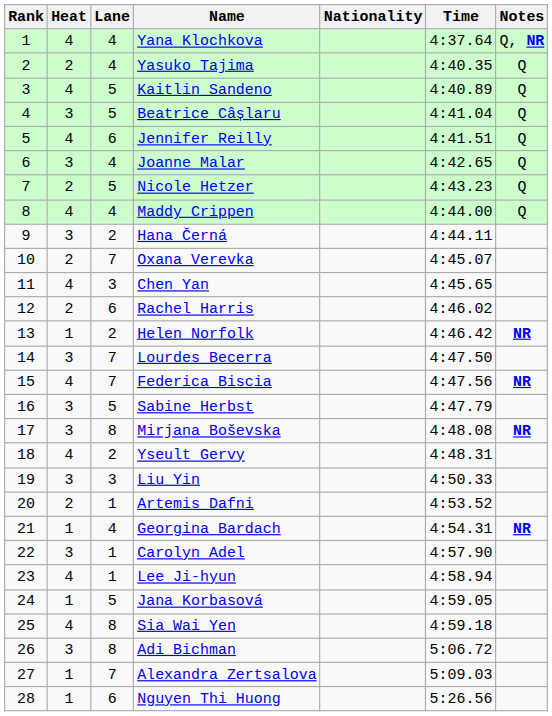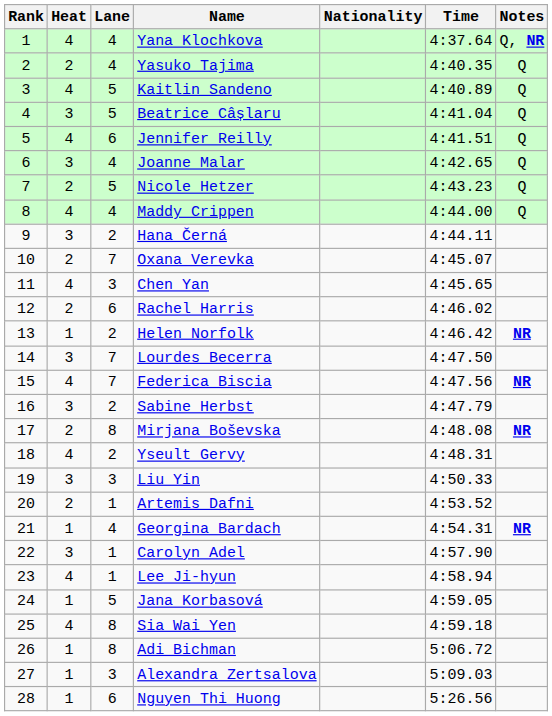Sabine Herbst | Lane: 5 -> 2
Mirjana Boševska | Heat: 3 -> 2
Adi Bichman | Heat: 3 -> 1
Alexandra Zertsalova | Lane: 7 -> 3
